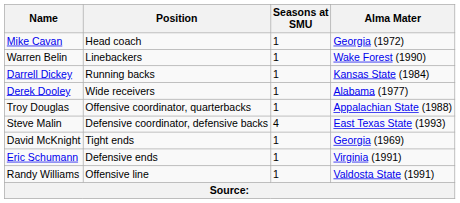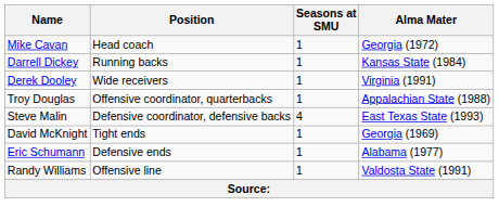- row: Warren Belin | Linebackers | 1 | Wake Forest (1990)
Derek Dooley | Alma Mater: Alabama (1977) -> Virginia (1991)
Eric Schumann | Alma Mater: Virginia (1991) -> Alabama (1977)
